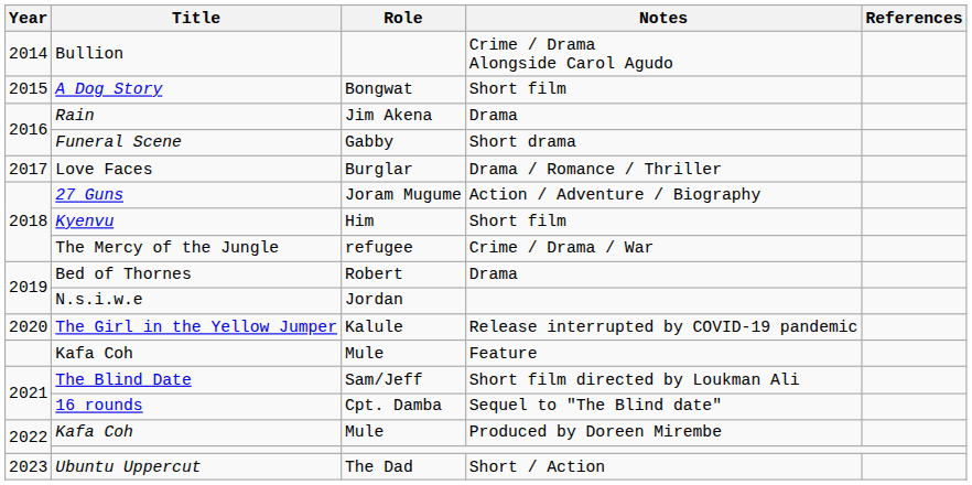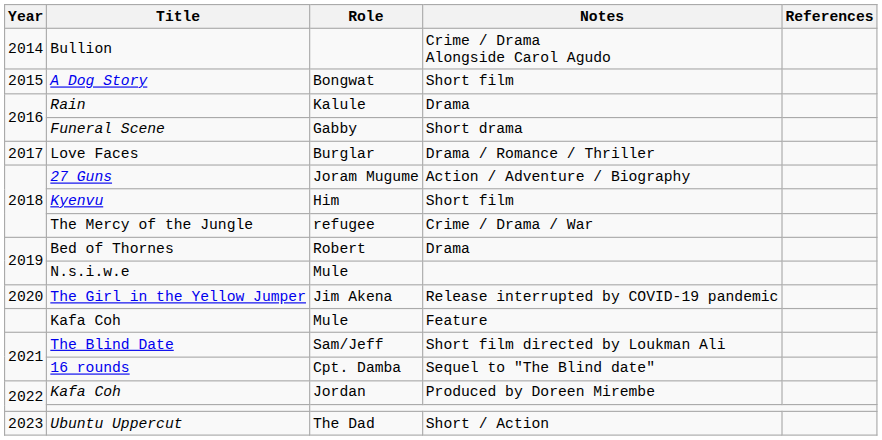Rain | Role: Jim Akena -> Kalule
N.s.i.w.e | Role: Jordan -> Mule
The Girl in the Yellow Jumper | Role: Kalule -> Jim Akena
Kafa Coh / Produced by Doreen Mirembe | Role: Mule -> Jordan
